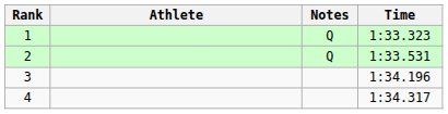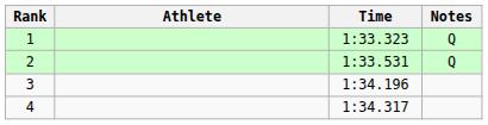columns swapped: Time <-> Notes
